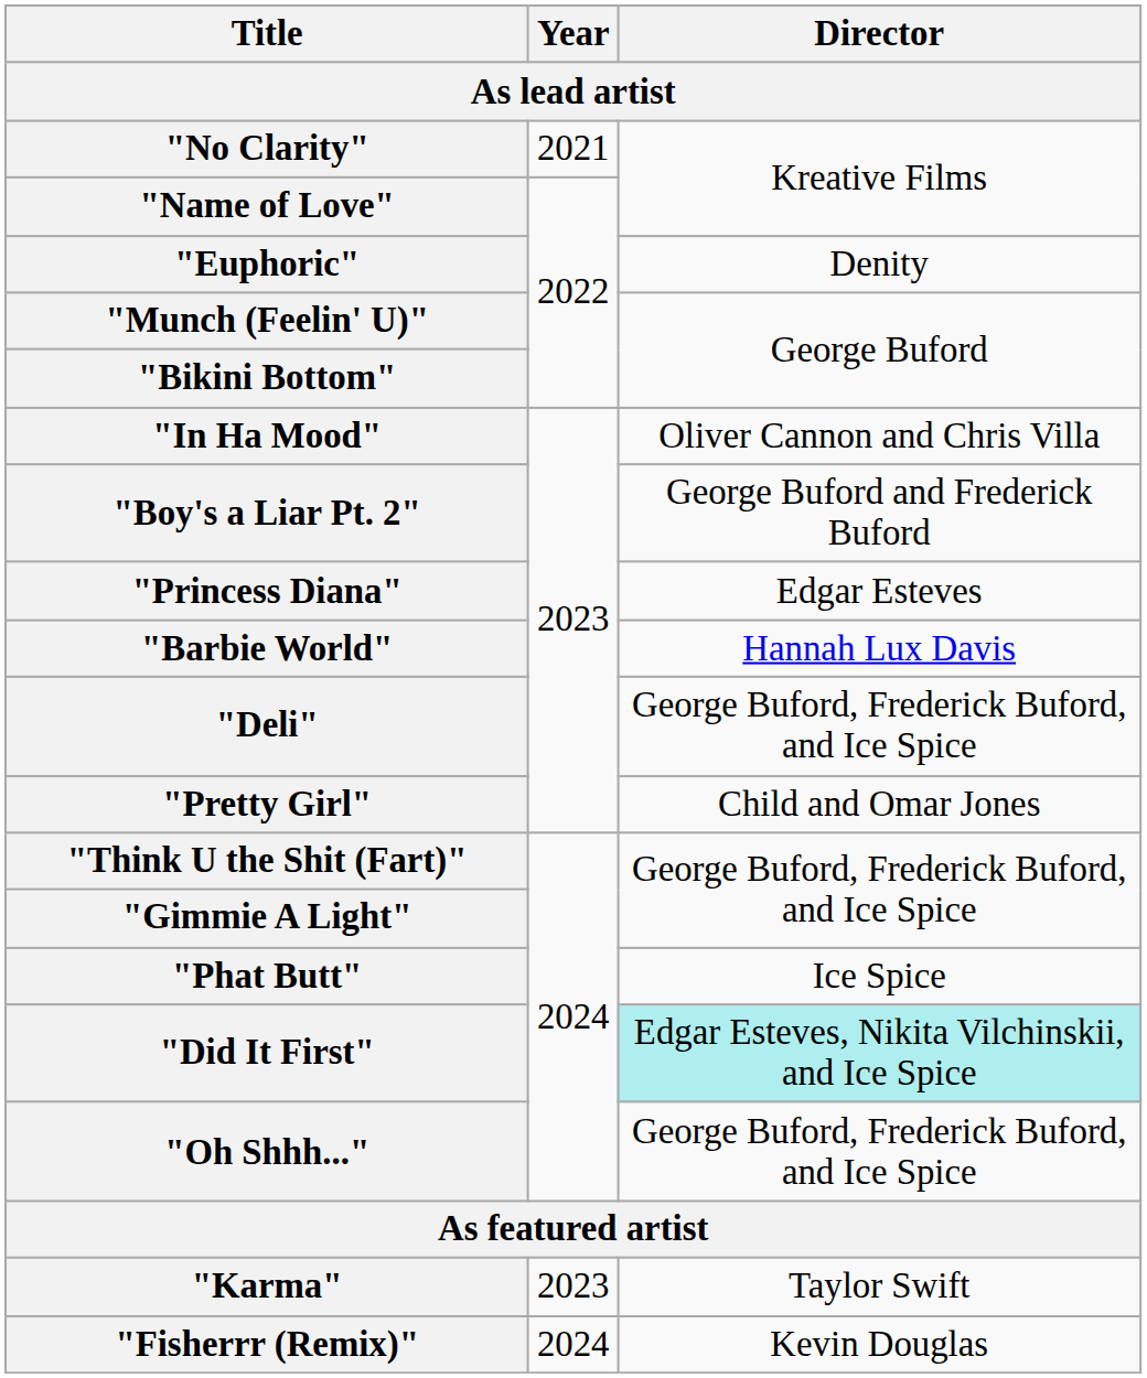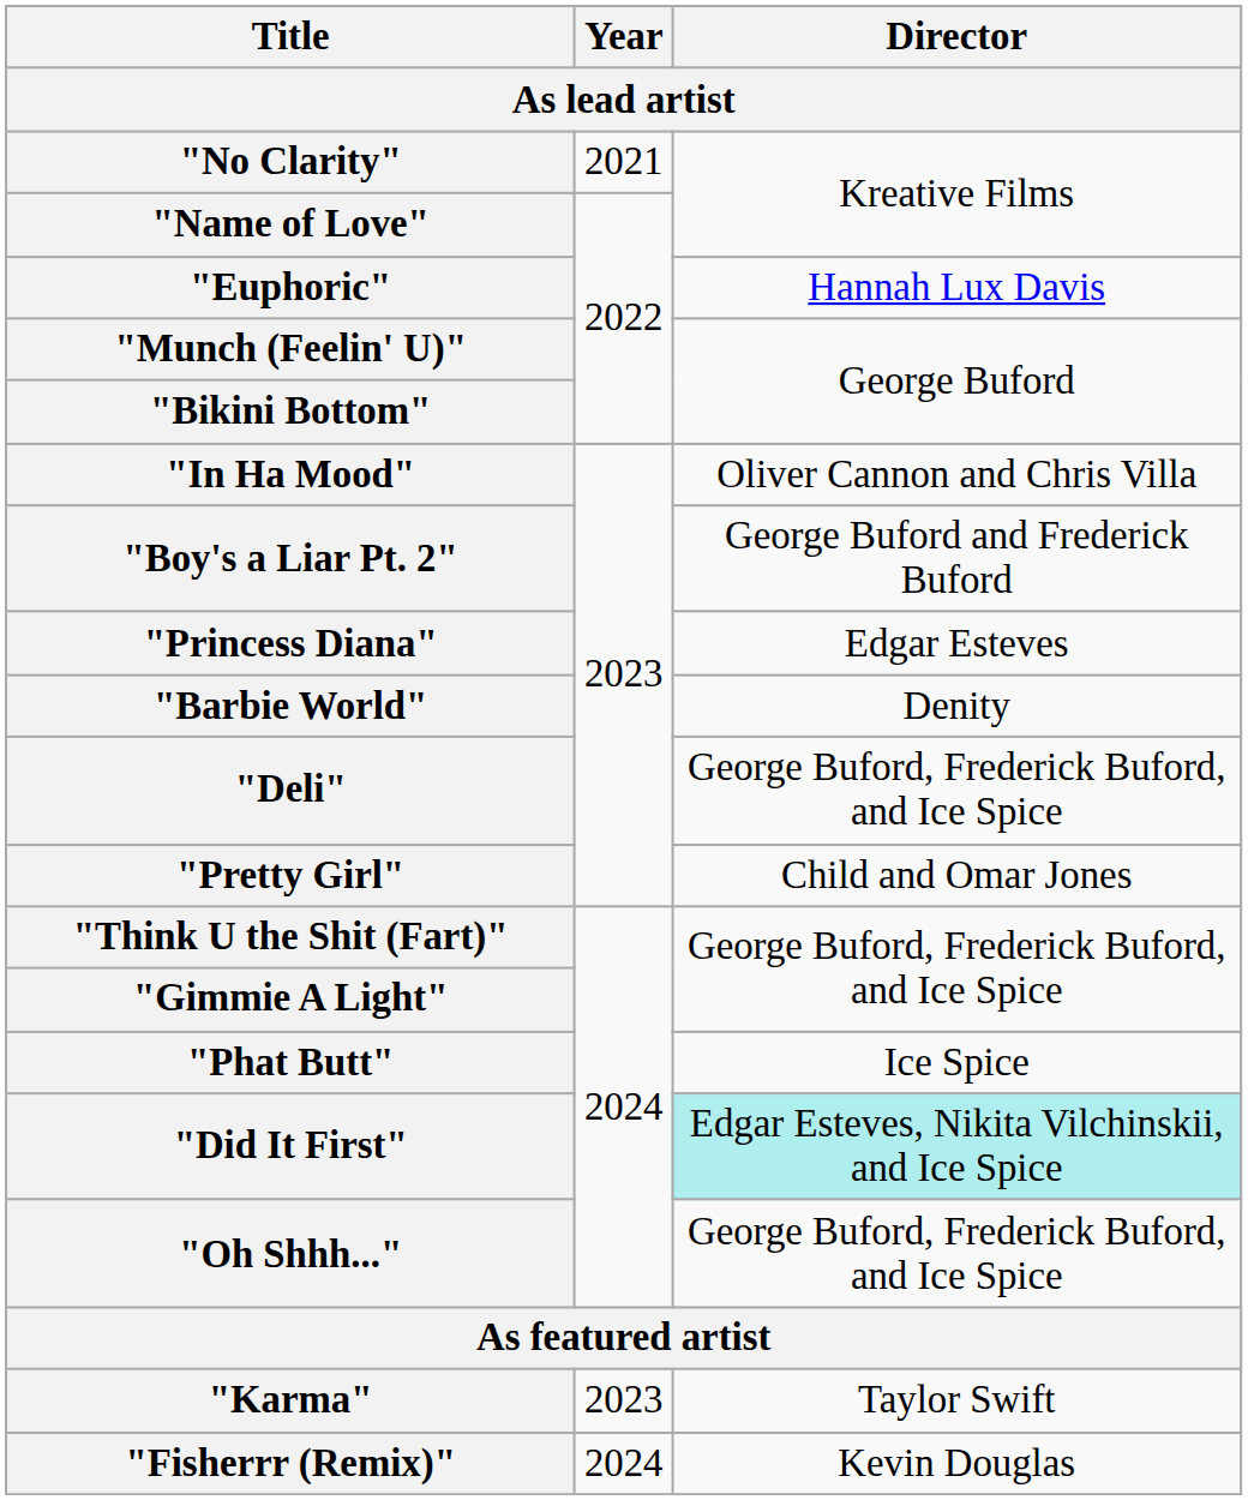"Euphoric" | Director: Denity -> Hannah Lux Davis
"Barbie World" | Director: Hannah Lux Davis -> Denity
